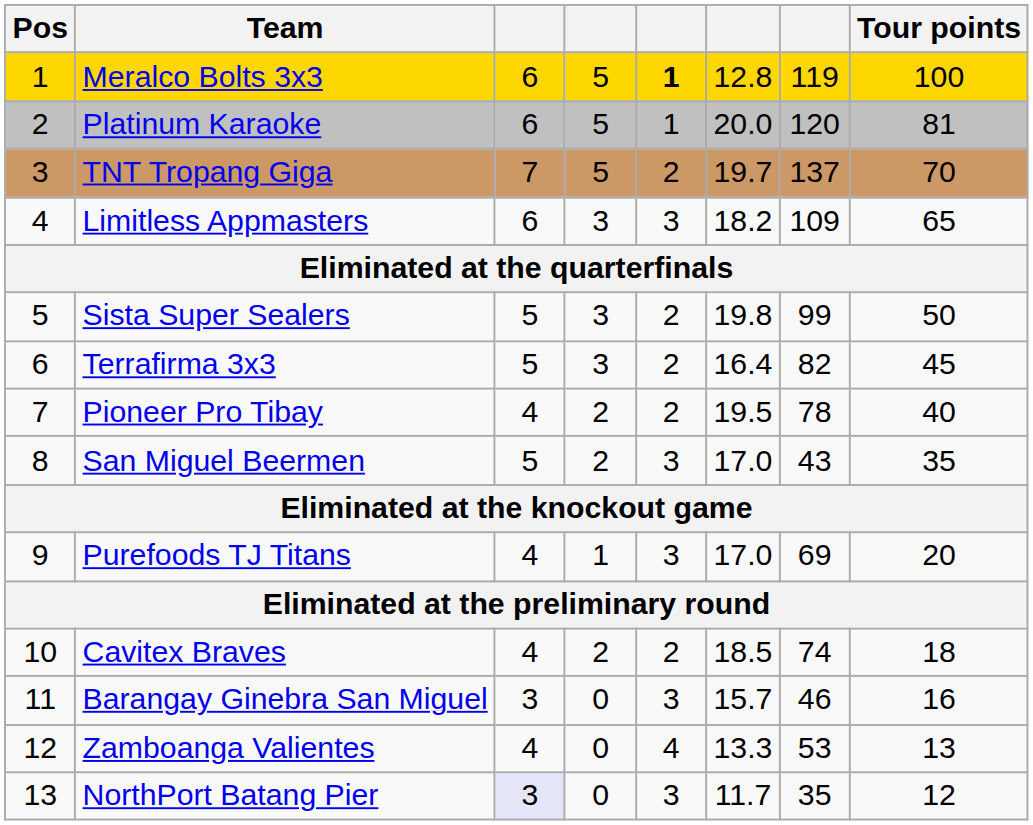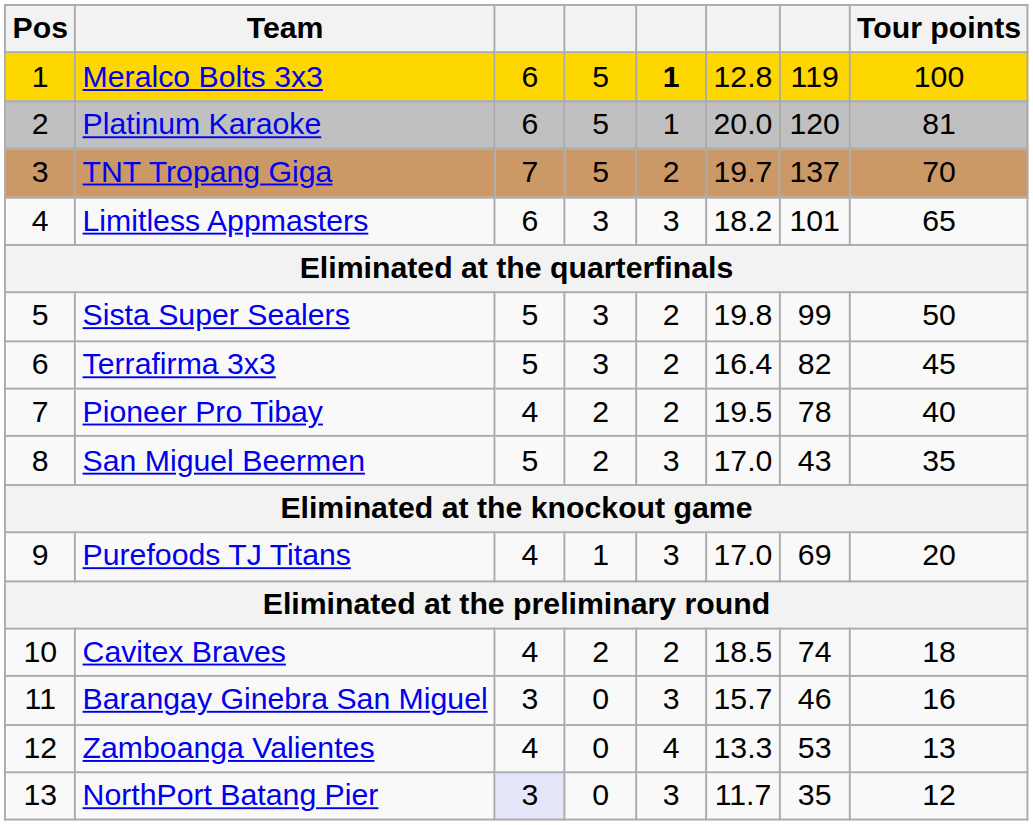Limitless Appmasters | column 7: 109 -> 101
